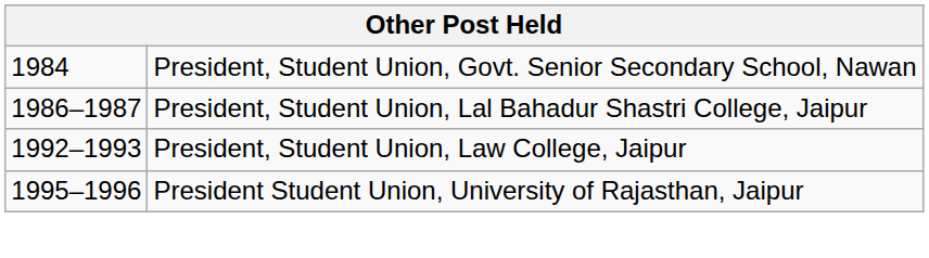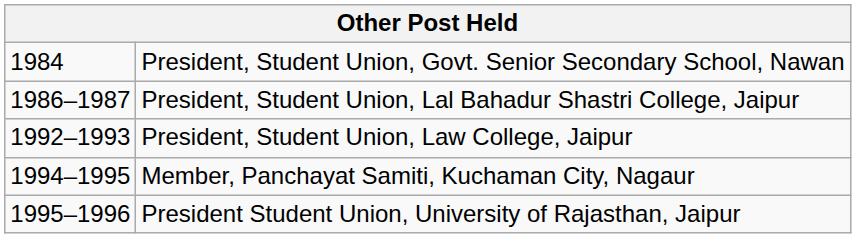+ row: 1994–1995 | Member, Panchayat Samiti, Kuchaman City, Nagaur
